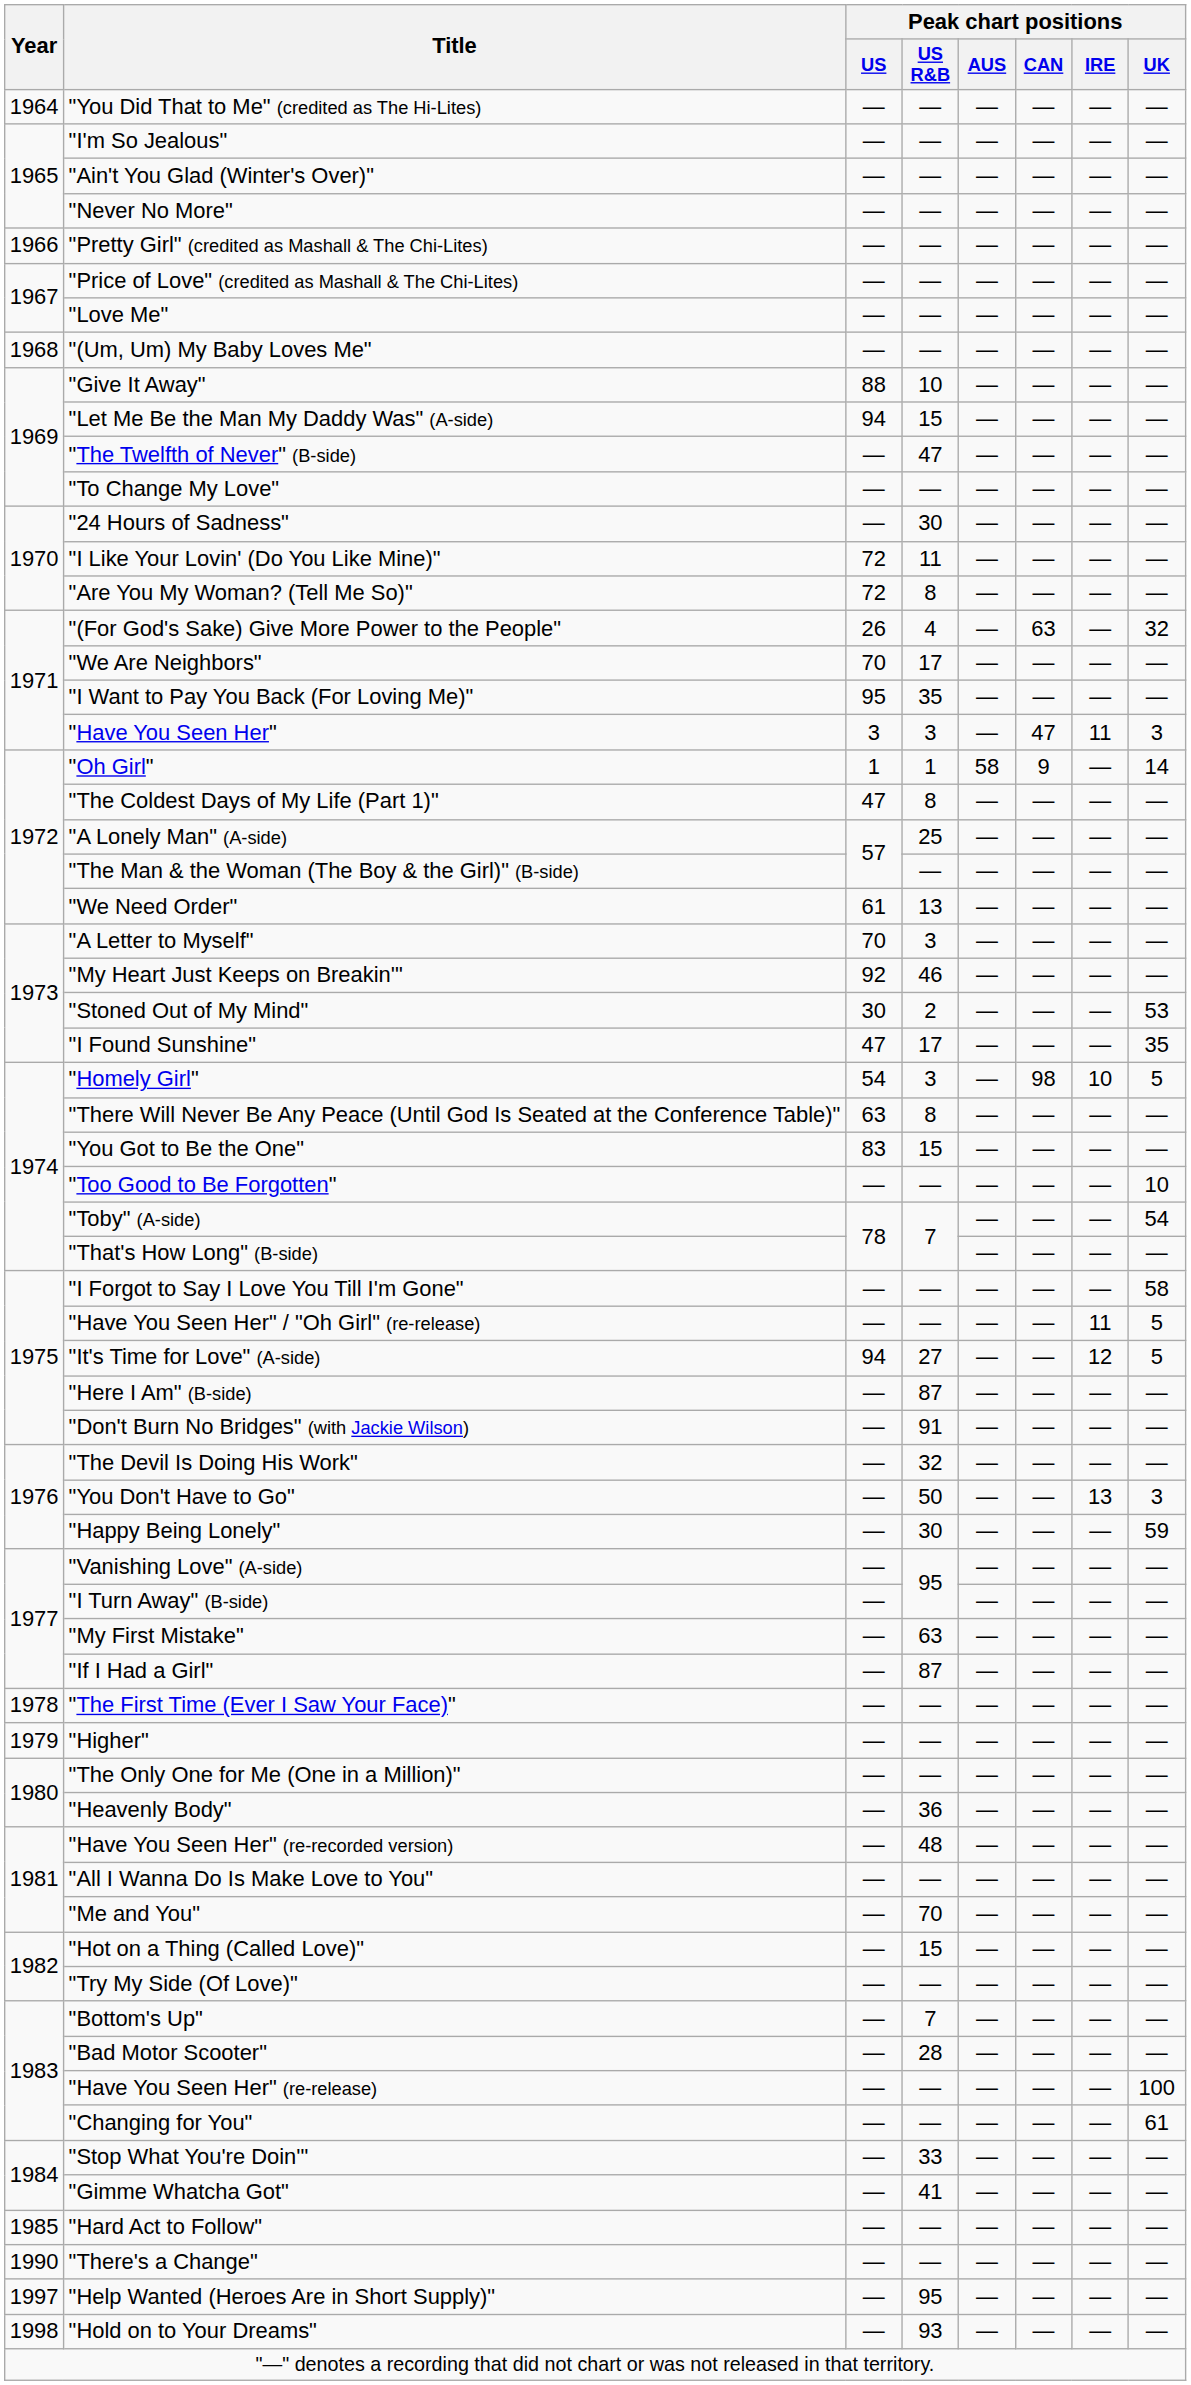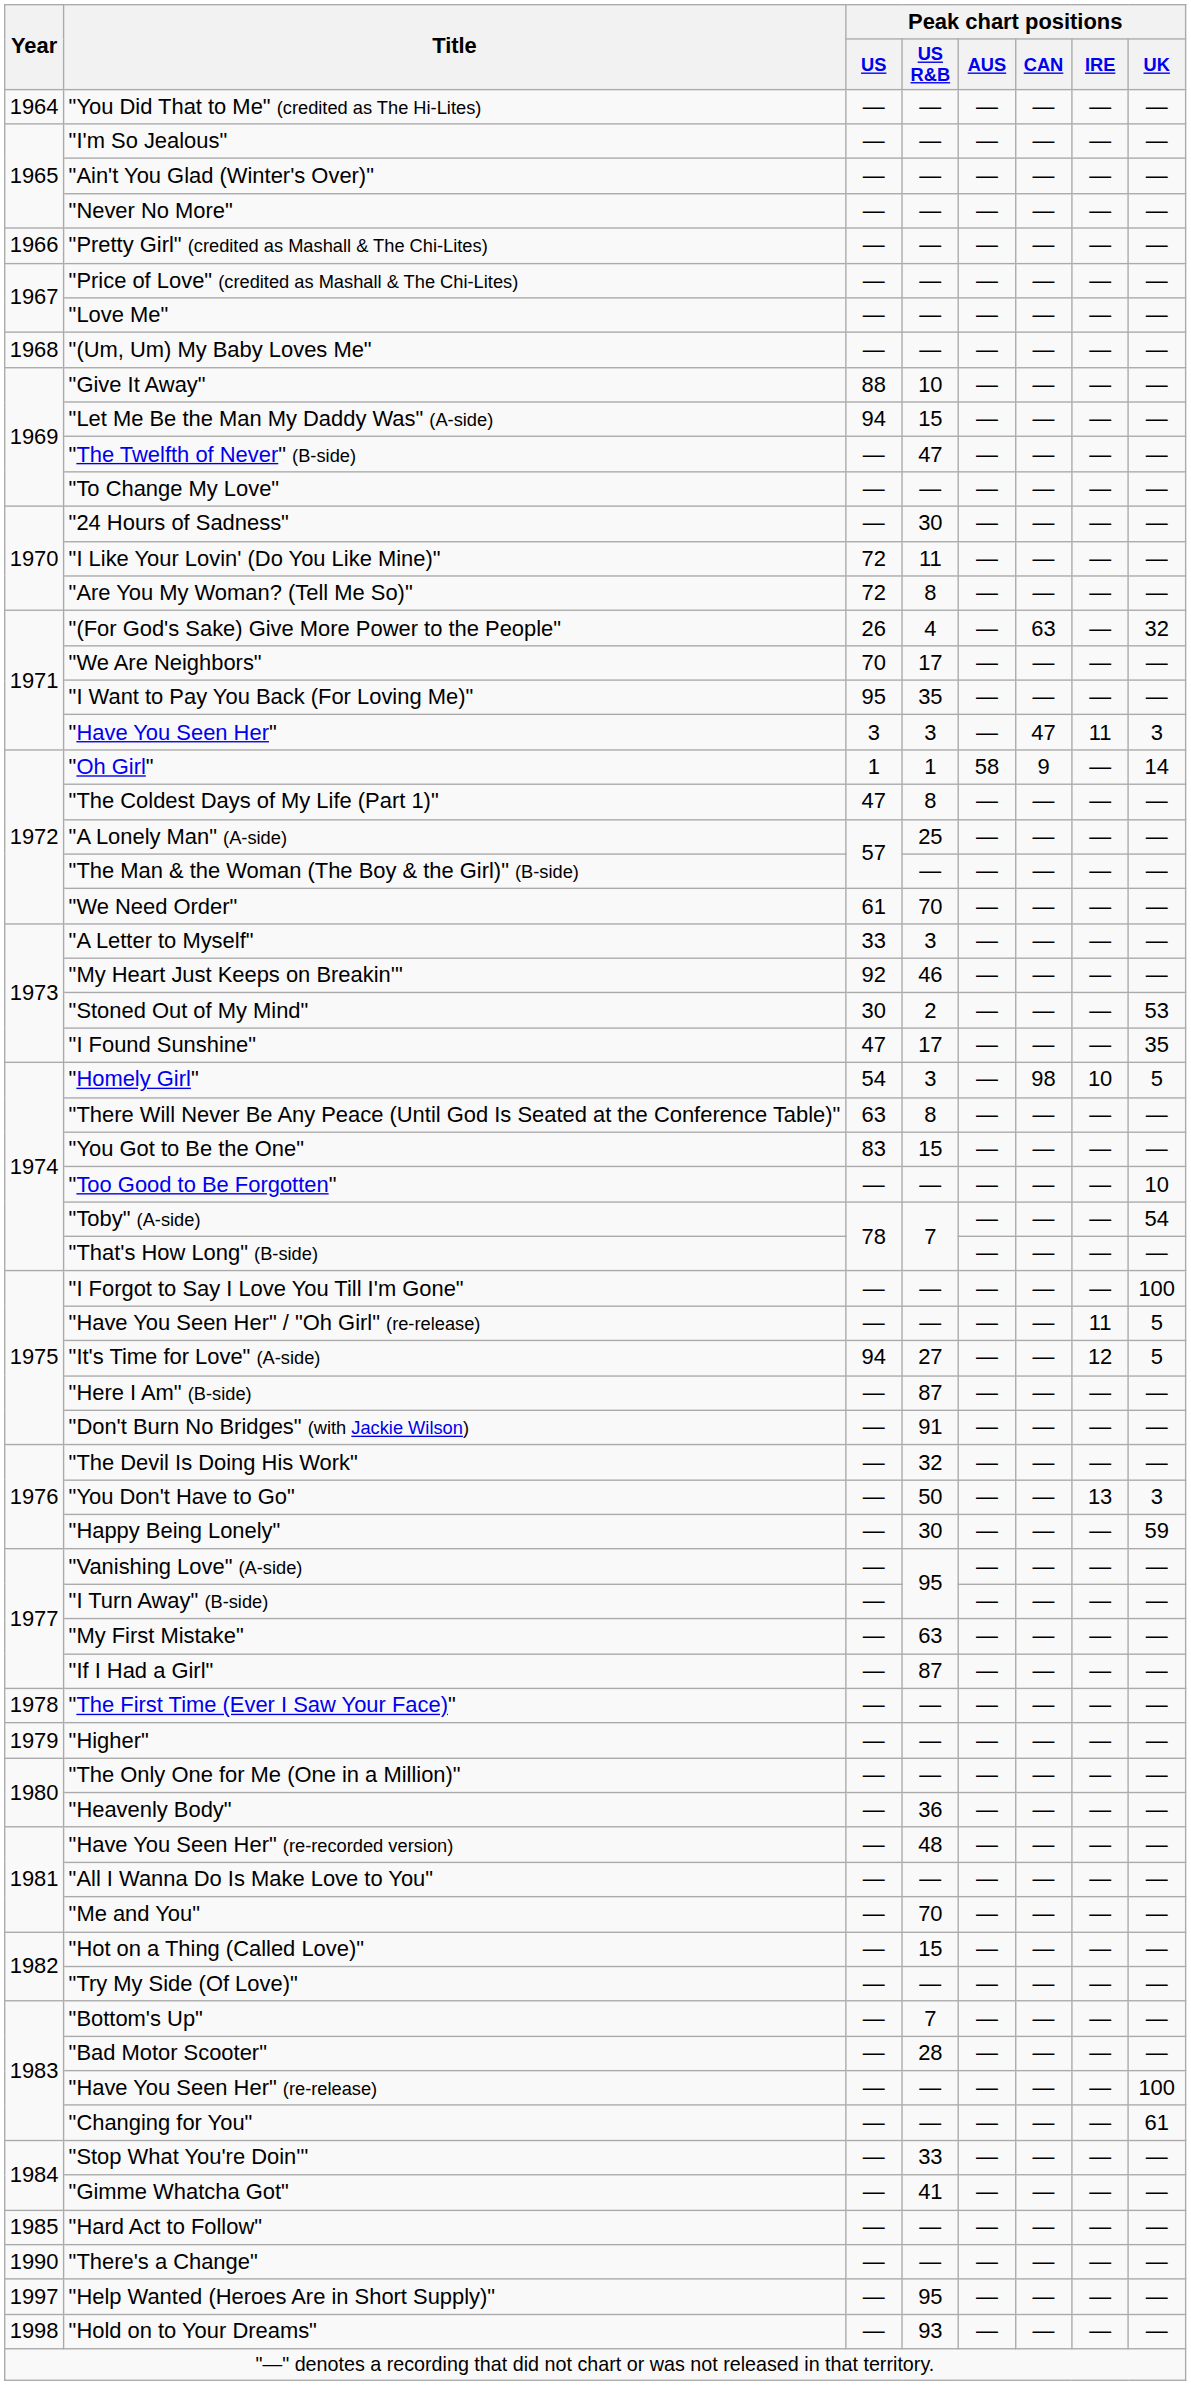"We Need Order" | Peak chart positions / US R&B: 13 -> 70
"A Letter to Myself" | Peak chart positions / US: 70 -> 33
"I Forgot to Say I Love You Till I'm Gone" | Peak chart positions / UK: 58 -> 100
